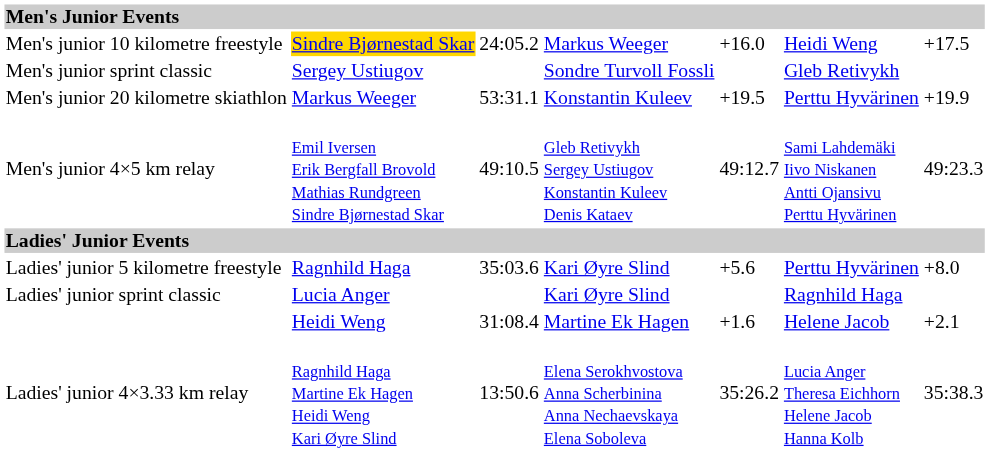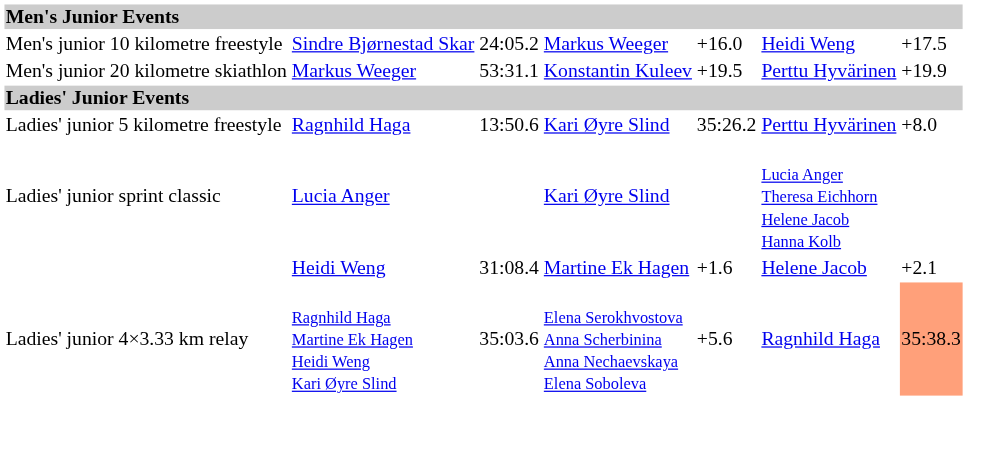Men's junior 10 kilometre freestyle | column 2: gold background -> no background
- row: Men's junior sprint classic | Sergey Ustiugov | Sondre Turvoll Fossli | Gleb Retivykh
- row: Men's junior 4×5 km relay | Emil Iversen Erik Bergfall Brovold Mathias Rundgreen Sindre Bjørnestad Skar | 49:10.5 | Gleb Retivykh Sergey Ustiugov Konstantin Kuleev Denis Kataev | 49:12.7 | Sami Lahdemäki Iivo Niskanen Antti Ojansivu Perttu Hyvärinen | 49:23.3
Ladies' junior 5 kilometre freestyle | column 3: 35:03.6 -> 13:50.6
Ladies' junior 5 kilometre freestyle | column 5: +5.6 -> 35:26.2
Ladies' junior sprint classic | column 6: Ragnhild Haga -> Lucia Anger Theresa Eichhorn Helene Jacob Hanna Kolb
Ladies' junior 4×3.33 km relay | column 3: 13:50.6 -> 35:03.6
Ladies' junior 4×3.33 km relay | column 5: 35:26.2 -> +5.6
Ladies' junior 4×3.33 km relay | column 6: Lucia Anger Theresa Eichhorn Helene Jacob Hanna Kolb -> Ragnhild Haga
Ladies' junior 4×3.33 km relay | column 7: no background -> lightsalmon background
